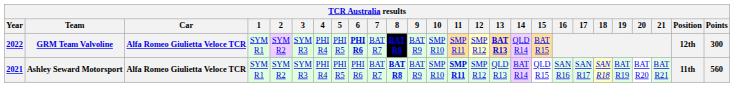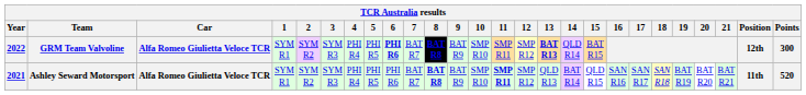Ashley Seward Motorsport | Points: 560 -> 520
